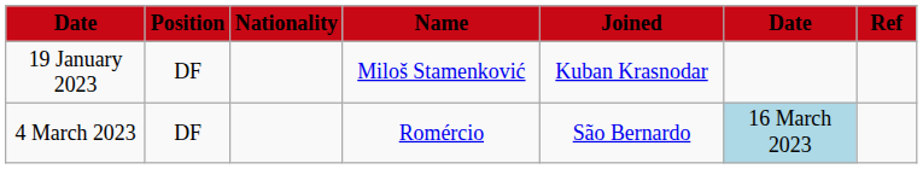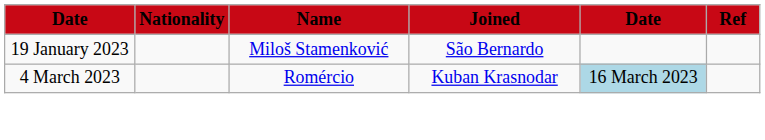- column: Position | DF | DF
19 January 2023 | Joined: Kuban Krasnodar -> São Bernardo
4 March 2023 | Joined: São Bernardo -> Kuban Krasnodar
